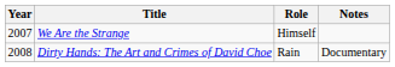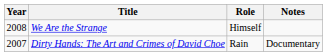We Are the Strange | Year: 2007 -> 2008
Dirty Hands: The Art and Crimes of David Choe | Year: 2008 -> 2007
